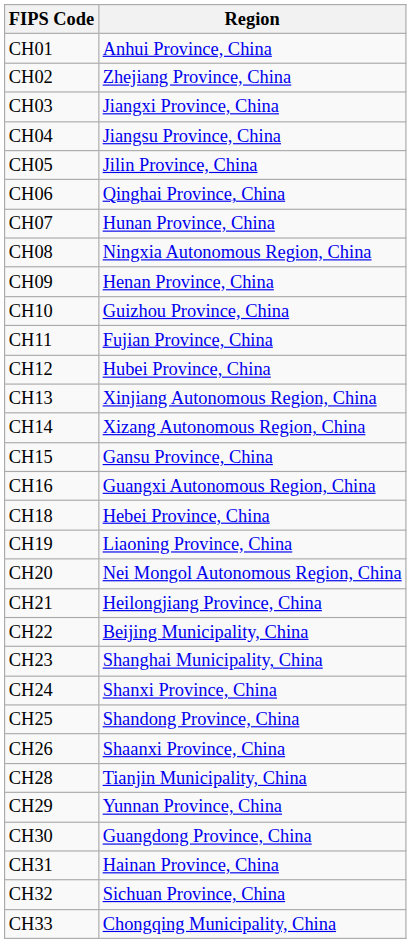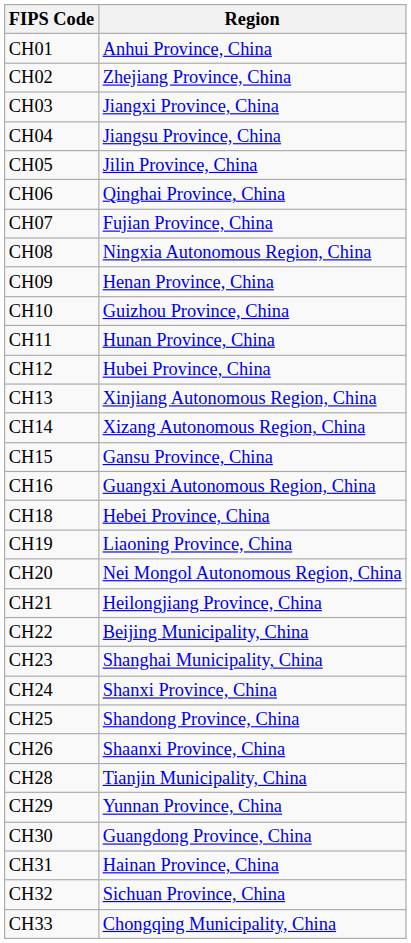CH07 | Region: Hunan Province, China -> Fujian Province, China
CH11 | Region: Fujian Province, China -> Hunan Province, China
